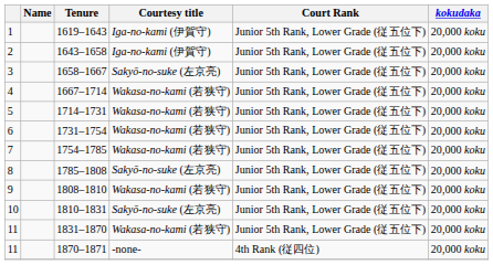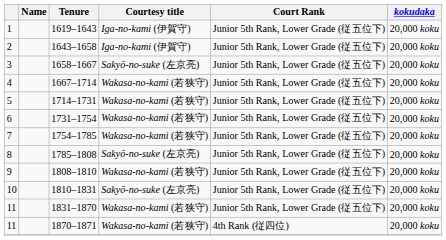1870–1871 | Courtesy title: -none- -> Wakasa-no-kami (若狭守)
